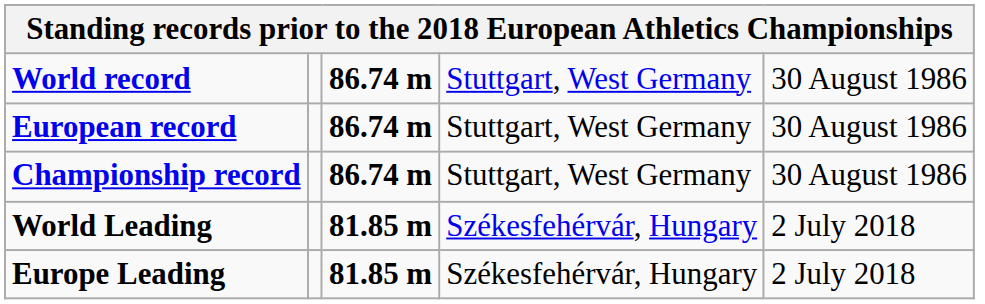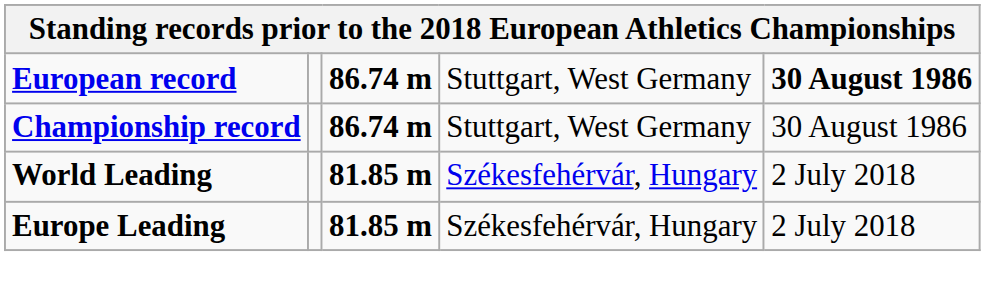- row: World record | 86.74 m | Stuttgart, West Germany | 30 August 1986
European record | column 5: normal -> bold
